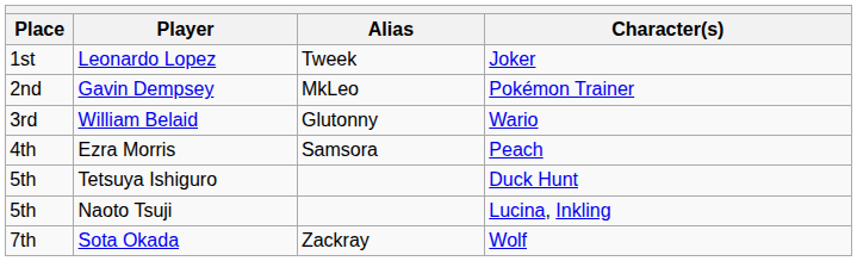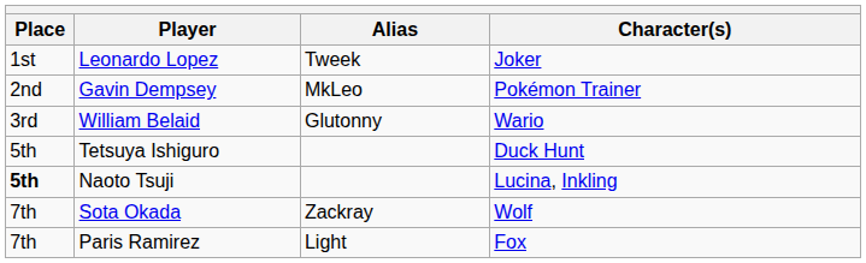- row: 4th | Ezra Morris | Samsora | Peach
Naoto Tsuji | Place: normal -> bold
+ row: 7th | Paris Ramirez | Light | Fox
